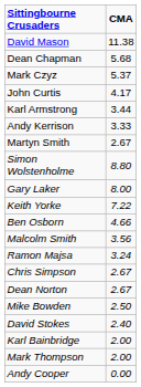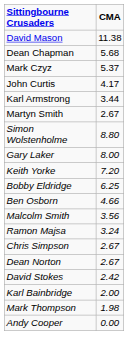- row: Andy Kerrison | 3.33
Keith Yorke | CMA: 7.22 -> 7.20
+ row: Bobby Eldridge | 6.25
- row: Mike Bowden | 2.50
David Stokes | CMA: 2.40 -> 2.42
Mark Thompson | CMA: 2.00 -> 1.98
